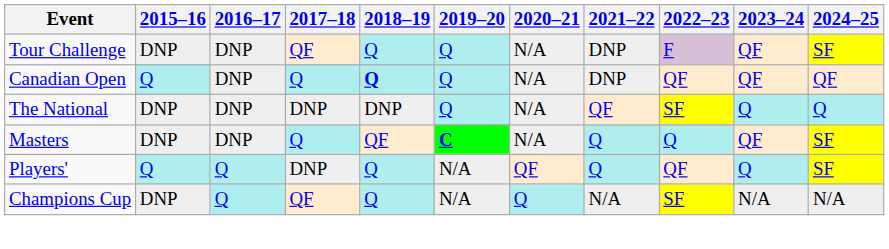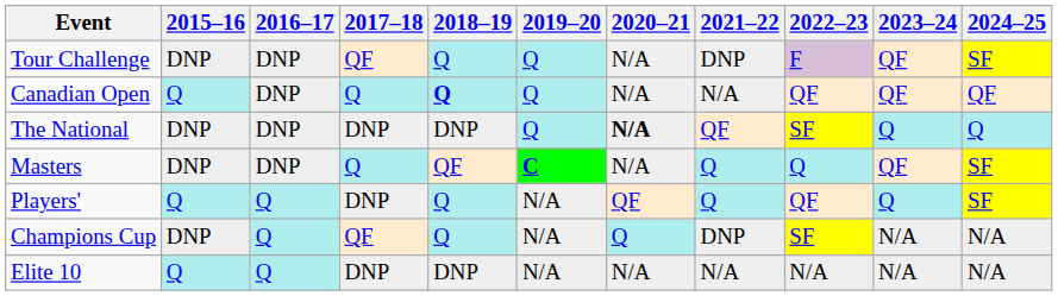Canadian Open | 2021–22: DNP -> N/A
The National | 2020–21: normal -> bold
Champions Cup | 2021–22: N/A -> DNP
+ row: Elite 10 | Q | Q | DNP | DNP | N/A | N/A | N/A | N/A | N/A | N/A
